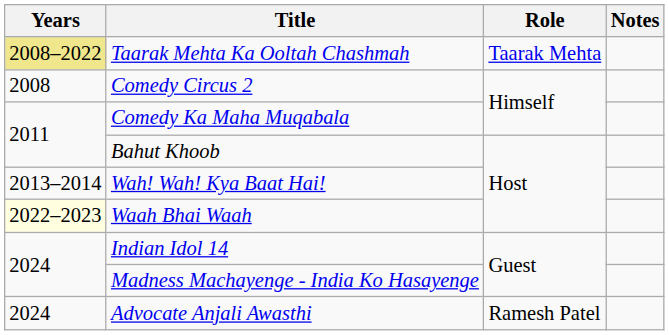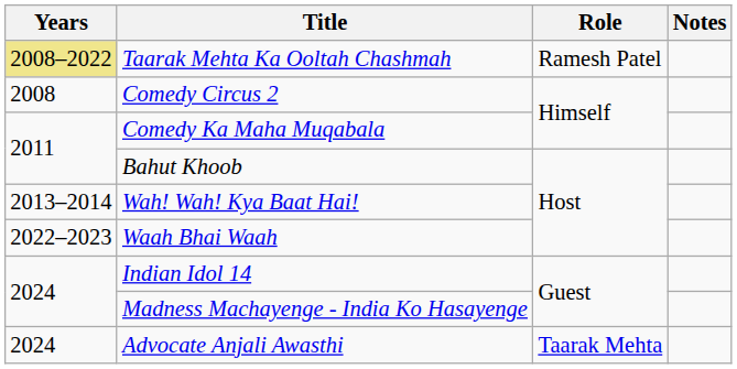Taarak Mehta Ka Ooltah Chashmah | Role: Taarak Mehta -> Ramesh Patel
Waah Bhai Waah | Years: lightyellow background -> no background
Advocate Anjali Awasthi | Role: Ramesh Patel -> Taarak Mehta
